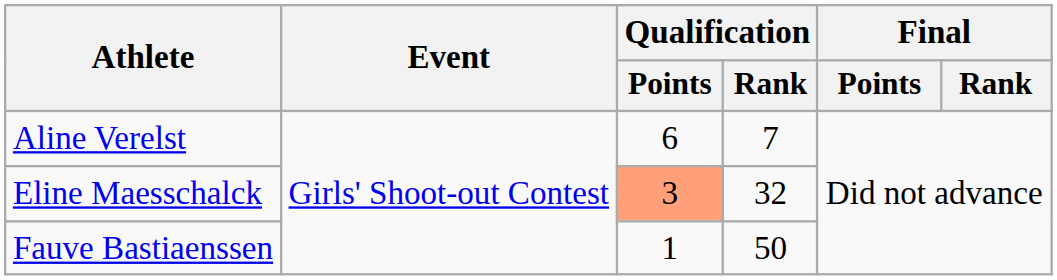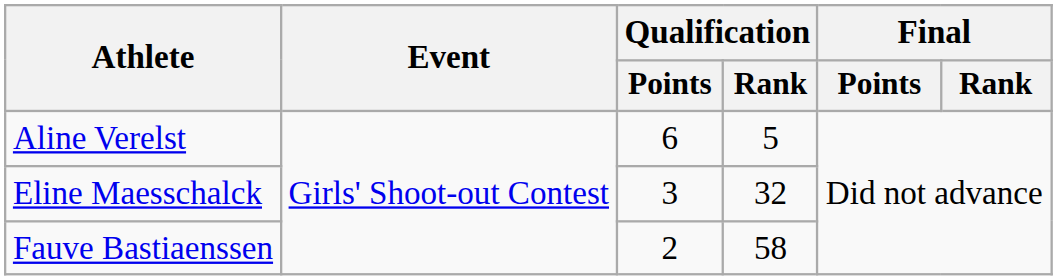Aline Verelst | Qualification / Rank: 7 -> 5
Eline Maesschalck | Qualification / Points: lightsalmon background -> no background
Fauve Bastiaenssen | Qualification / Points: 1 -> 2
Fauve Bastiaenssen | Qualification / Rank: 50 -> 58
